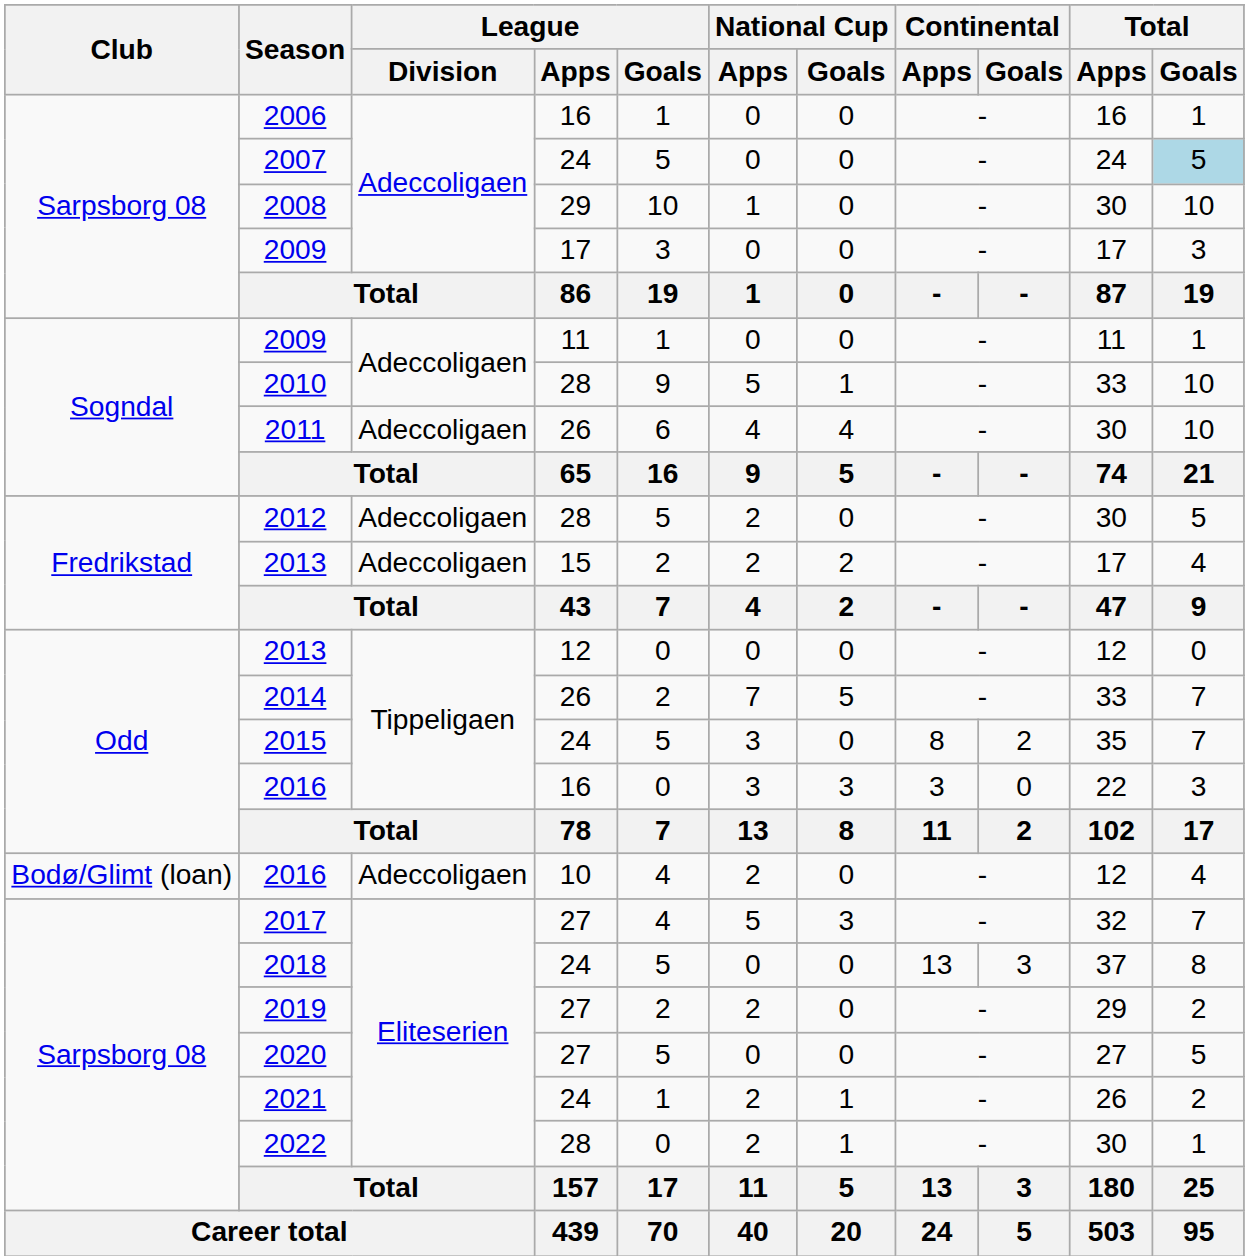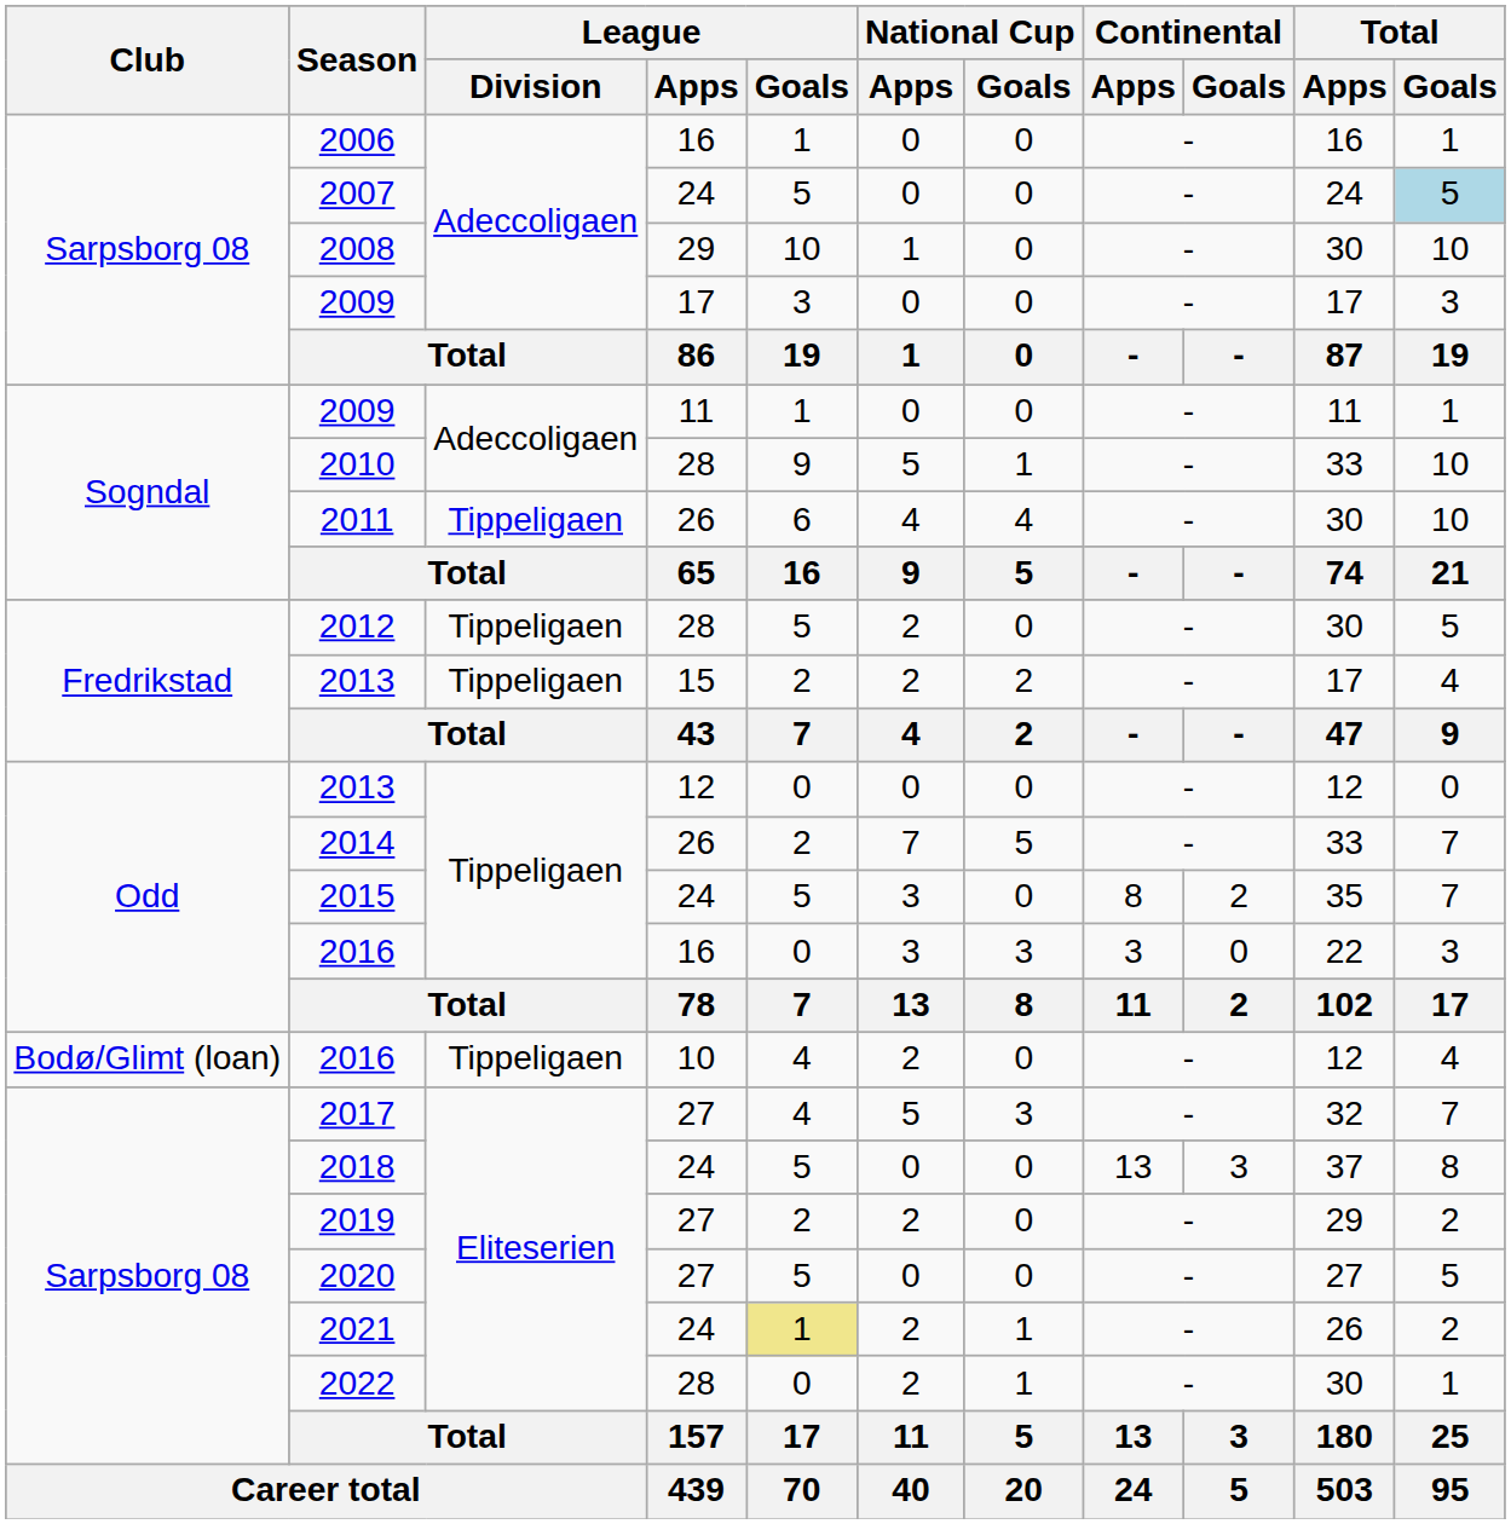2011 | League / Division: Adeccoligaen -> Tippeligaen
2012 | League / Division: Adeccoligaen -> Tippeligaen
2013 / 15 | League / Division: Adeccoligaen -> Tippeligaen
2016 / 10 | League / Division: Adeccoligaen -> Tippeligaen
2021 | League / Goals: no background -> khaki background
